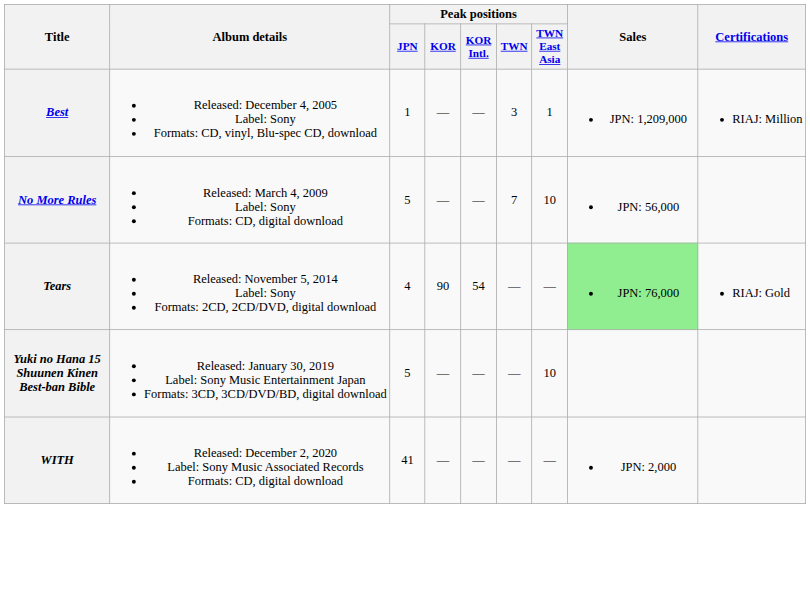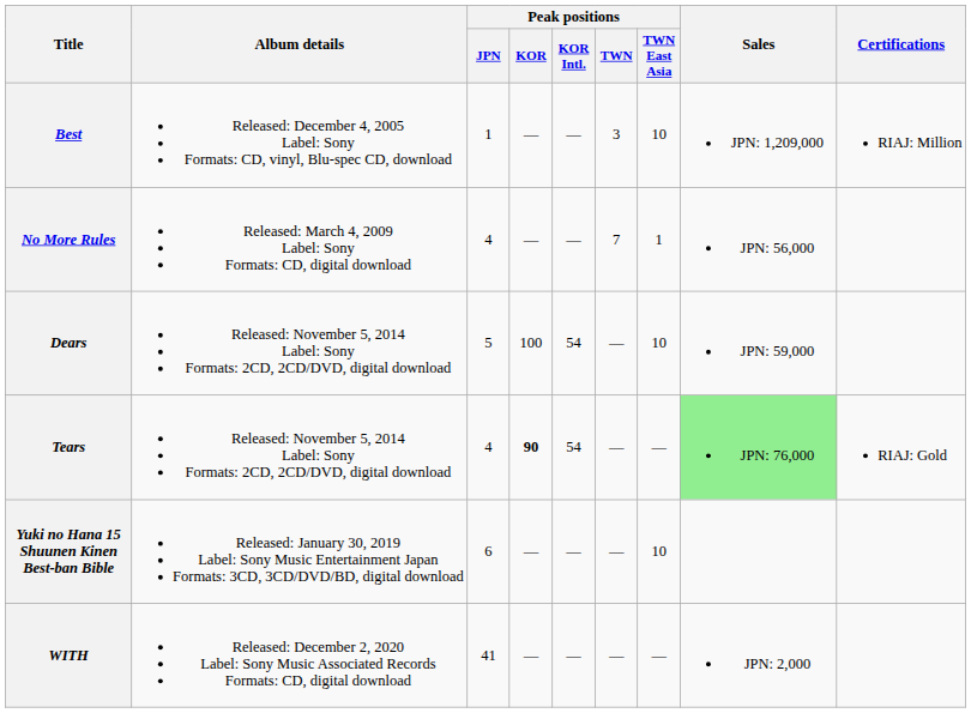Best | Peak positions / TWN East Asia: 1 -> 10
No More Rules | Peak positions / JPN: 5 -> 4
No More Rules | Peak positions / TWN East Asia: 10 -> 1
+ row: Dears | Released: November 5, 2014 Label: Sony Formats: 2CD, 2CD/DVD, digital download | 5 | 100 | 54 | — | 10 | JPN: 59,000
Tears | Peak positions / KOR: normal -> bold
Yuki no Hana 15 Shuunen Kinen Best-ban Bible | Peak positions / JPN: 5 -> 6
